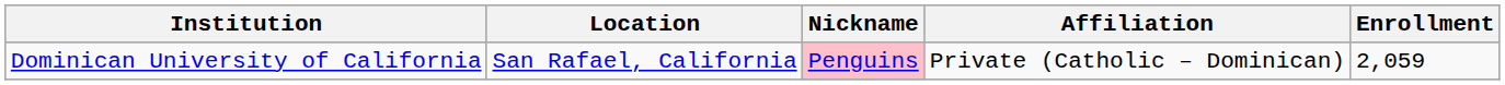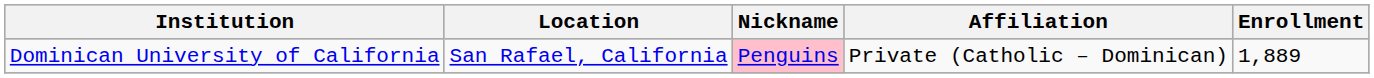Dominican University of California | Enrollment: 2,059 -> 1,889
